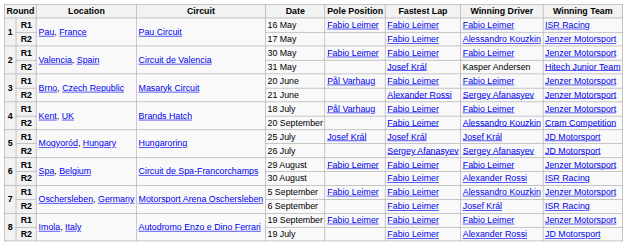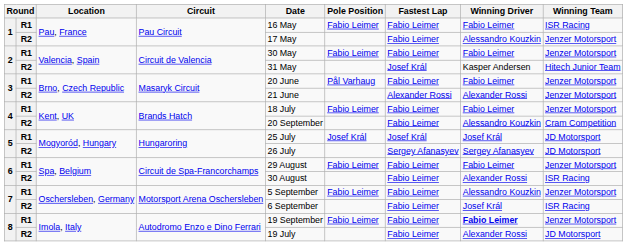3 / R2 | Winning Driver: Sergey Afanasyev -> Alexander Rossi
4 / R1 | Pole Position: Pål Varhaug -> Fabio Leimer
8 / R1 | Winning Driver: normal -> bold
